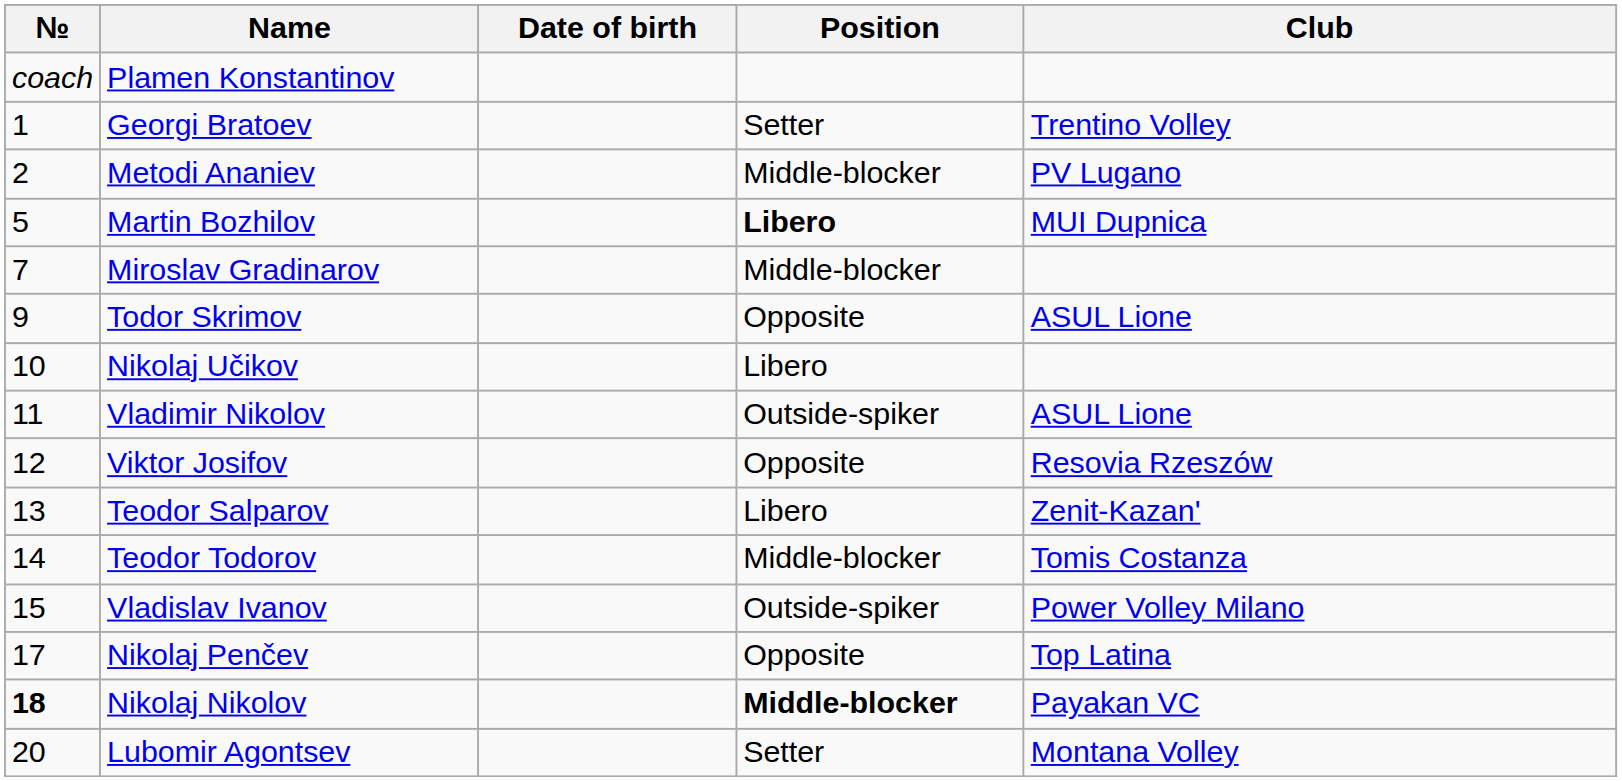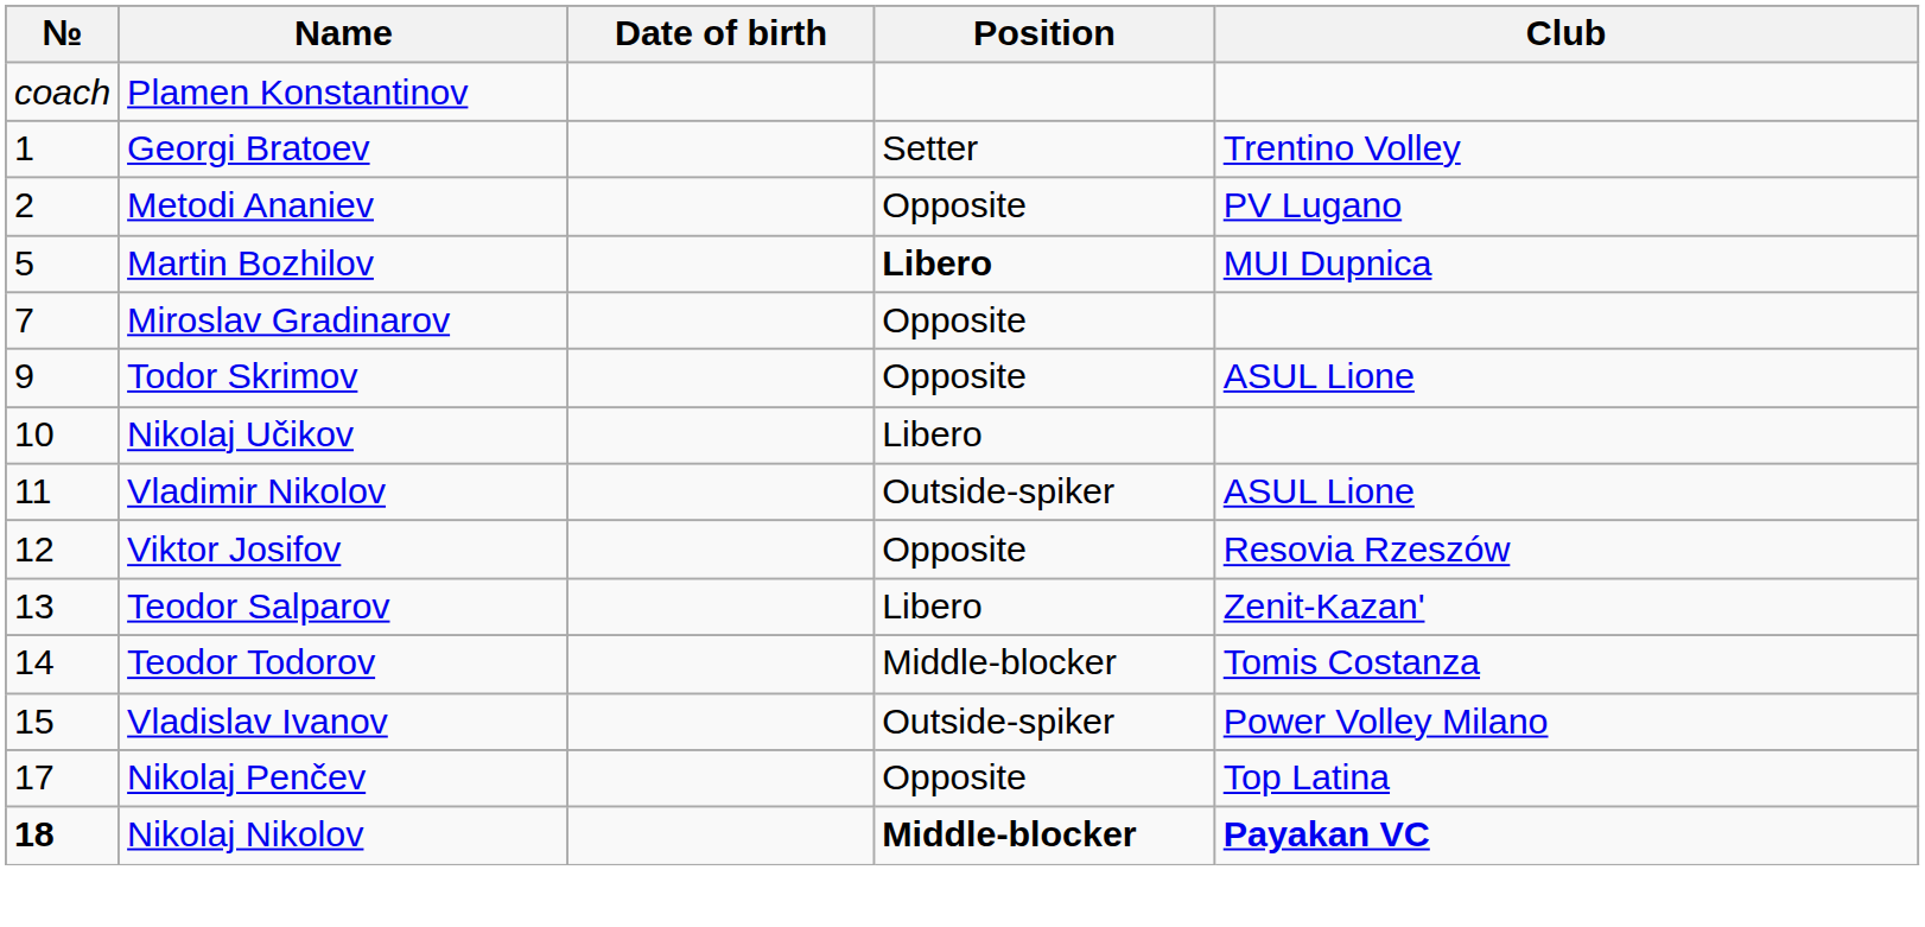Metodi Ananiev | Position: Middle-blocker -> Opposite
Miroslav Gradinarov | Position: Middle-blocker -> Opposite
Nikolaj Nikolov | Club: normal -> bold
- row: 20 | Lubomir Agontsev | Setter | Montana Volley
